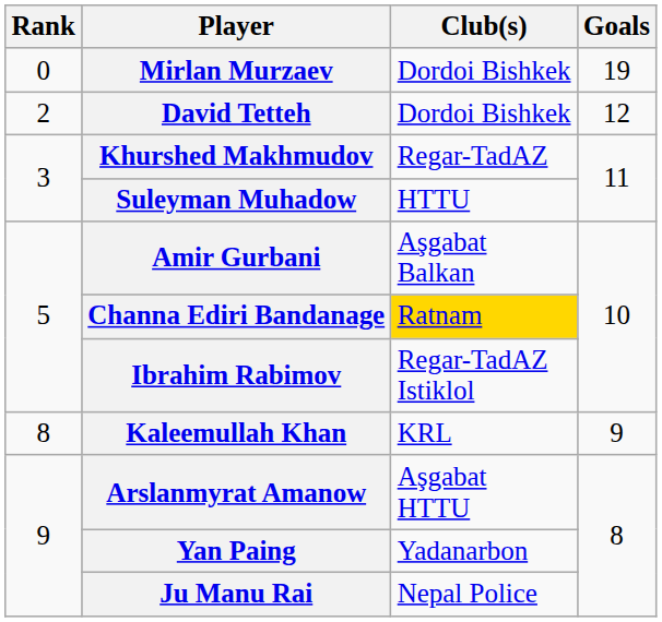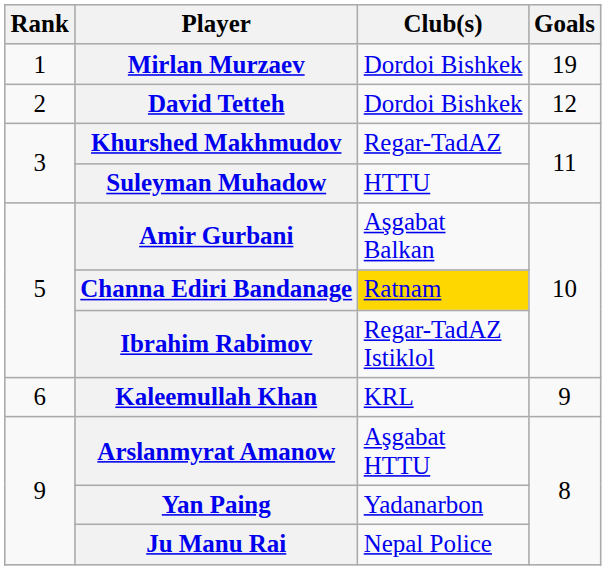Mirlan Murzaev | Rank: 0 -> 1
Kaleemullah Khan | Rank: 8 -> 6
